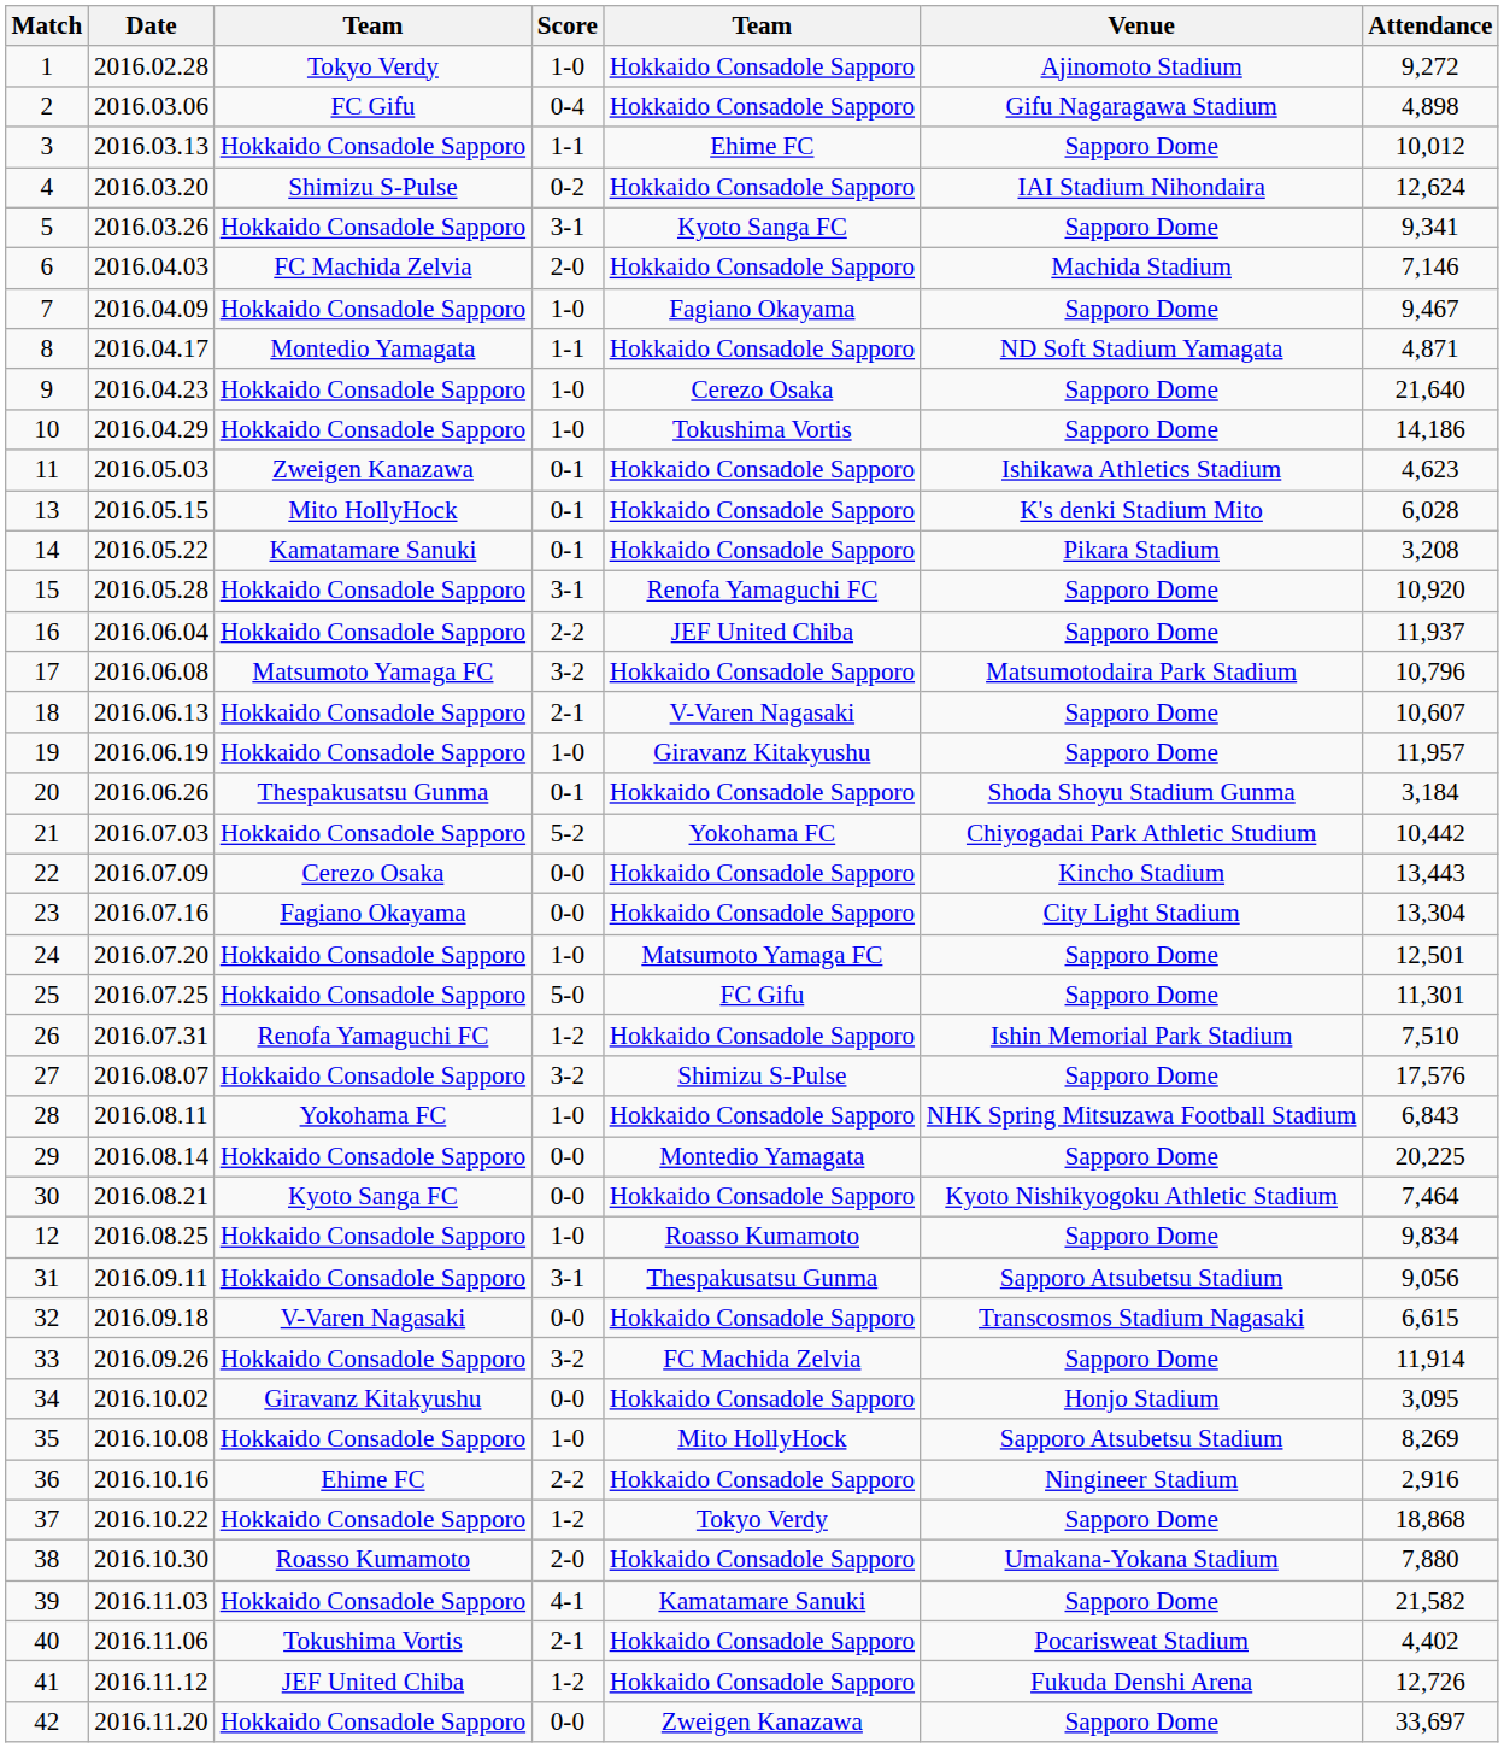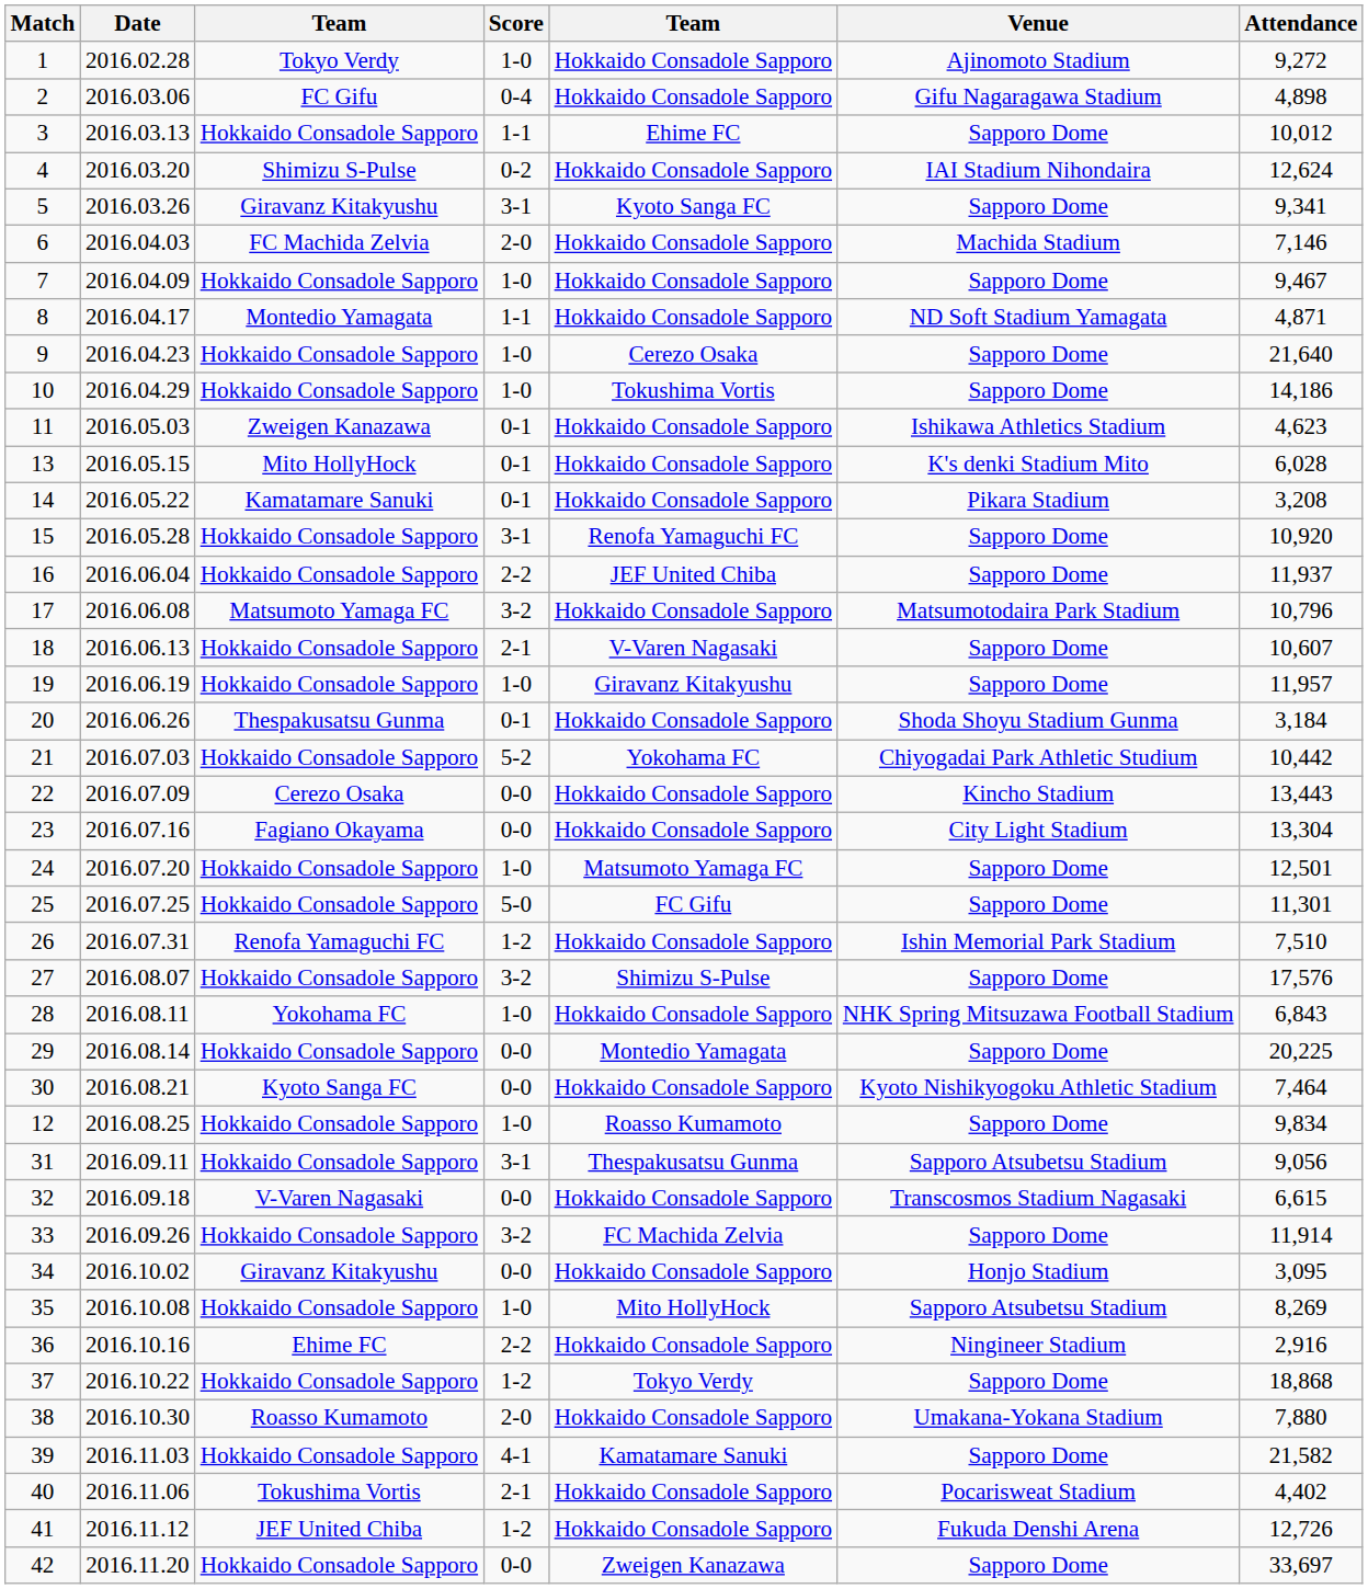5 | column 3: Hokkaido Consadole Sapporo -> Giravanz Kitakyushu
7 | column 5: Fagiano Okayama -> Hokkaido Consadole Sapporo
